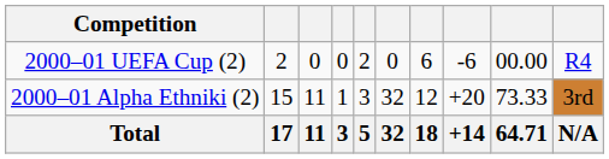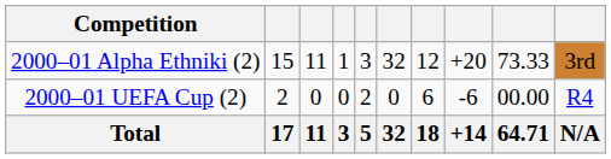rows swapped: 2000–01 Alpha Ethniki (2) <-> 2000–01 UEFA Cup (2)
